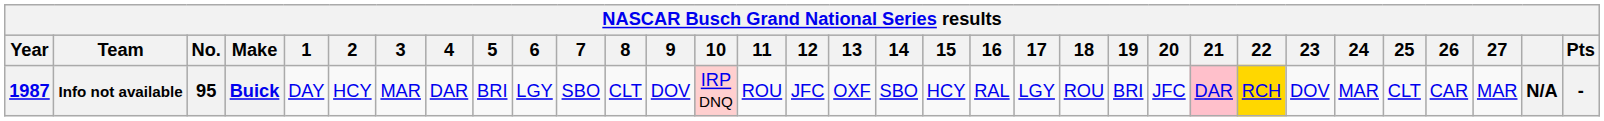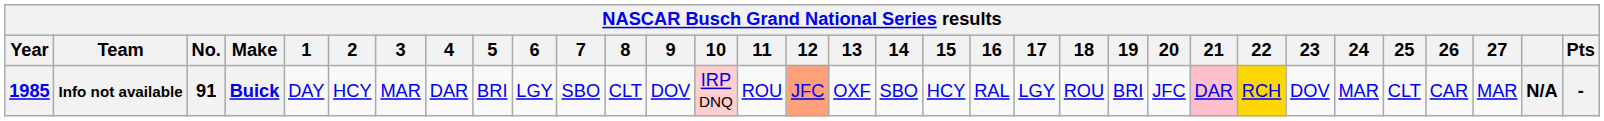Info not available | Year: 1987 -> 1985
Info not available | No.: 95 -> 91
Info not available | 12: no background -> lightsalmon background
